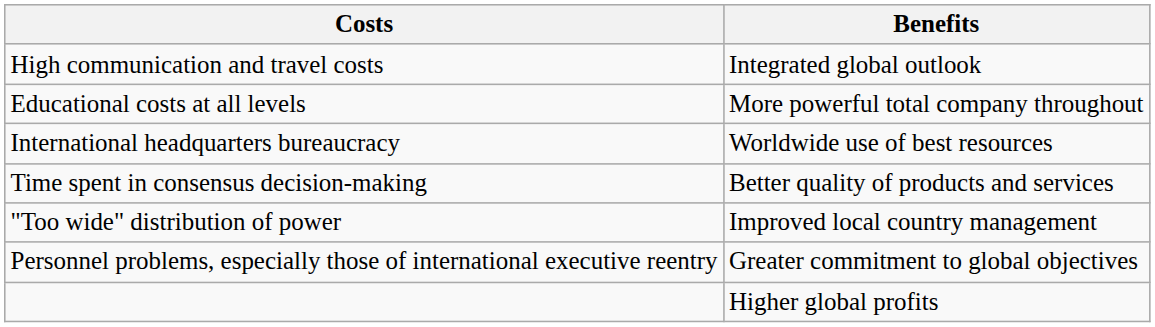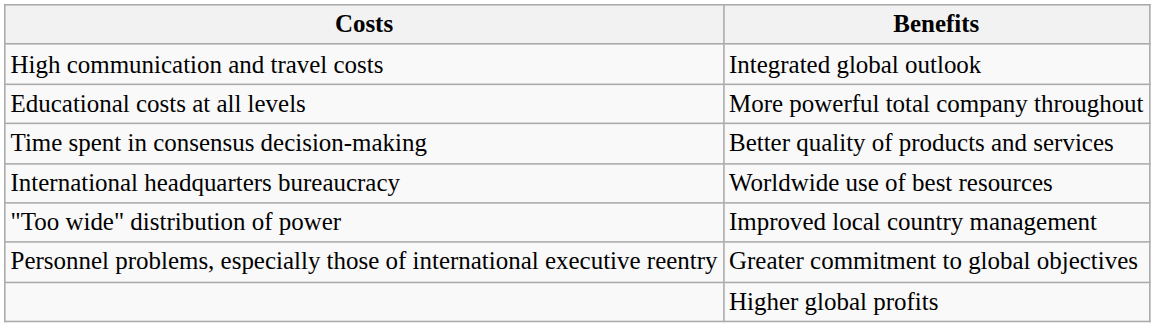rows swapped: Time spent in consensus decision-making <-> International headquarters bureaucracy
